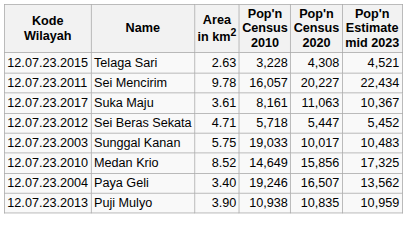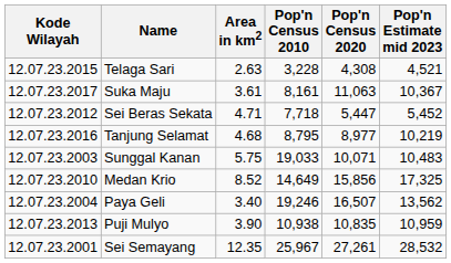- row: 12.07.23.2011 | Sei Mencirim | 9.78 | 16,057 | 20,227 | 22,434
Sei Beras Sekata | Pop'n Census 2010: 5,718 -> 7,718
+ row: 12.07.23.2016 | Tanjung Selamat | 4.68 | 8,795 | 8,977 | 10,219
Sunggal Kanan | Pop'n Census 2020: 10,017 -> 10,071
+ row: 12.07.23.2001 | Sei Semayang | 12.35 | 25,967 | 27,261 | 28,532
